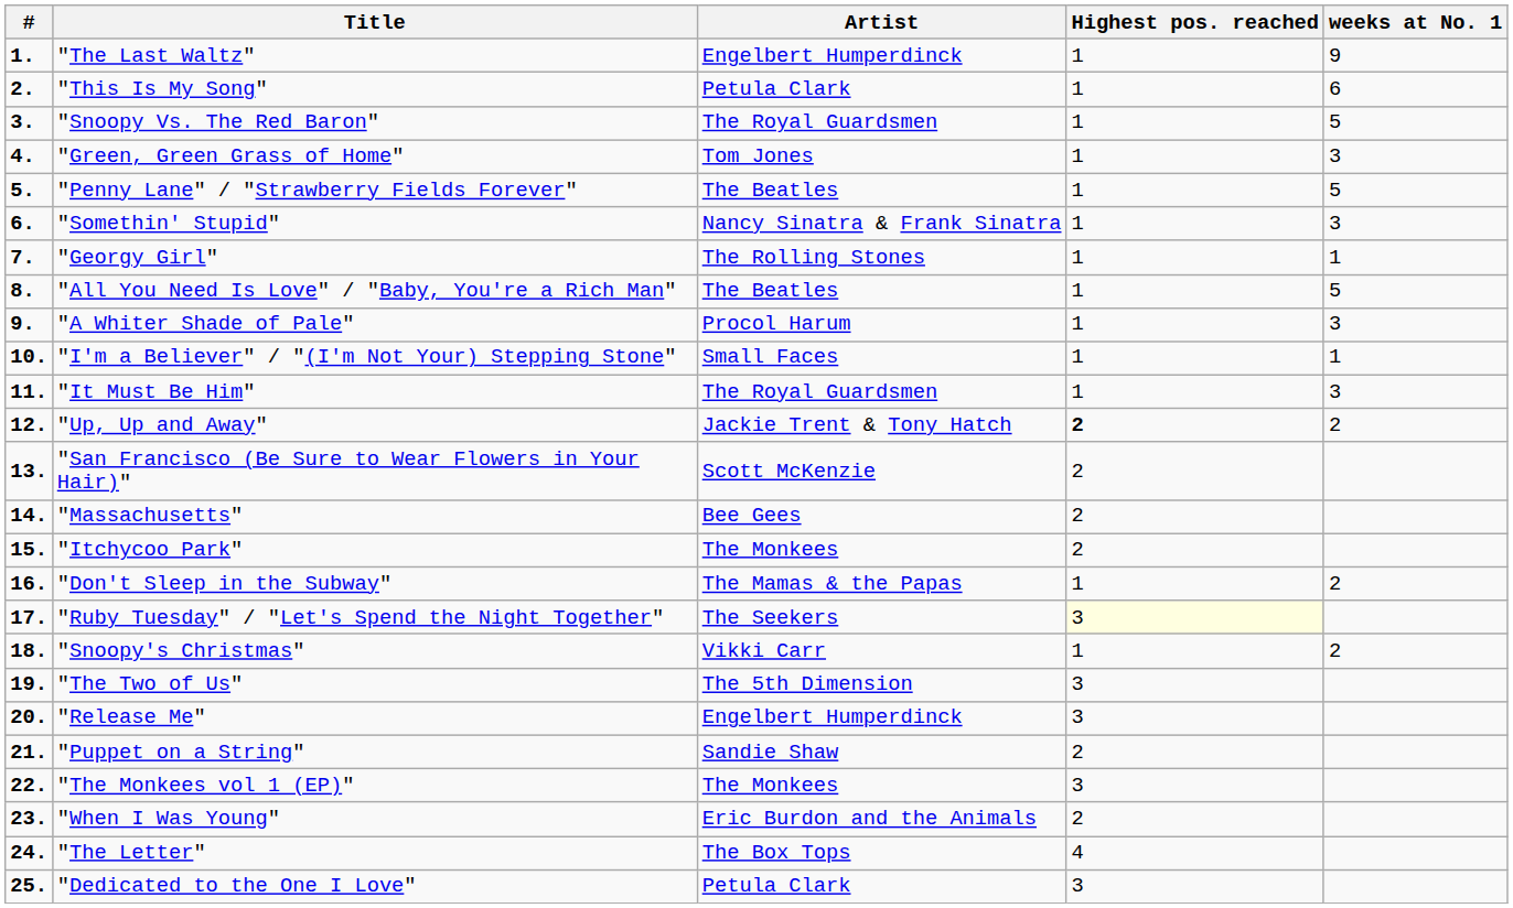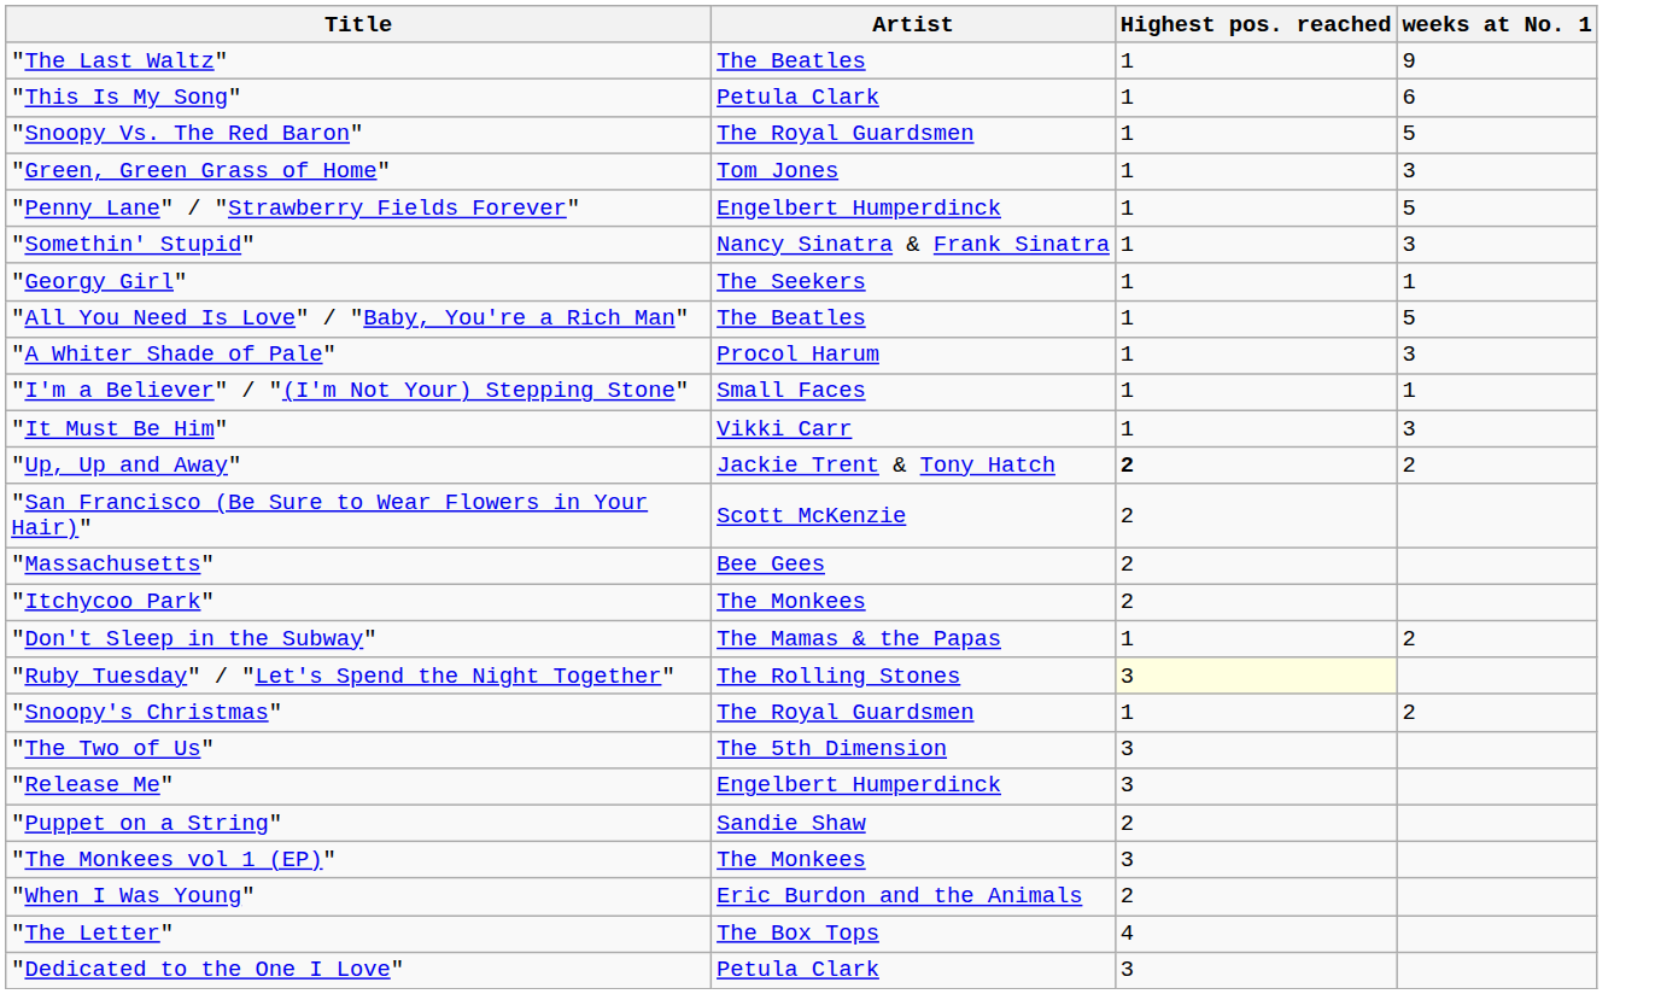- column: # | 1. | 2. | 3. | 4. | 5. | 6. | 7. | 8. | 9. | 10. | 11. | 12. | 13. | 14. | 15. | 16. | 17. | 18. | 19. | 20. | 21. | 22. | 23. | 24. | 25.
"The Last Waltz" | Artist: Engelbert Humperdinck -> The Beatles
"Penny Lane" / "Strawberry Fields Forever" | Artist: The Beatles -> Engelbert Humperdinck
"Georgy Girl" | Artist: The Rolling Stones -> The Seekers
"It Must Be Him" | Artist: The Royal Guardsmen -> Vikki Carr
"Ruby Tuesday" / "Let's Spend the Night Together" | Artist: The Seekers -> The Rolling Stones
"Snoopy's Christmas" | Artist: Vikki Carr -> The Royal Guardsmen
